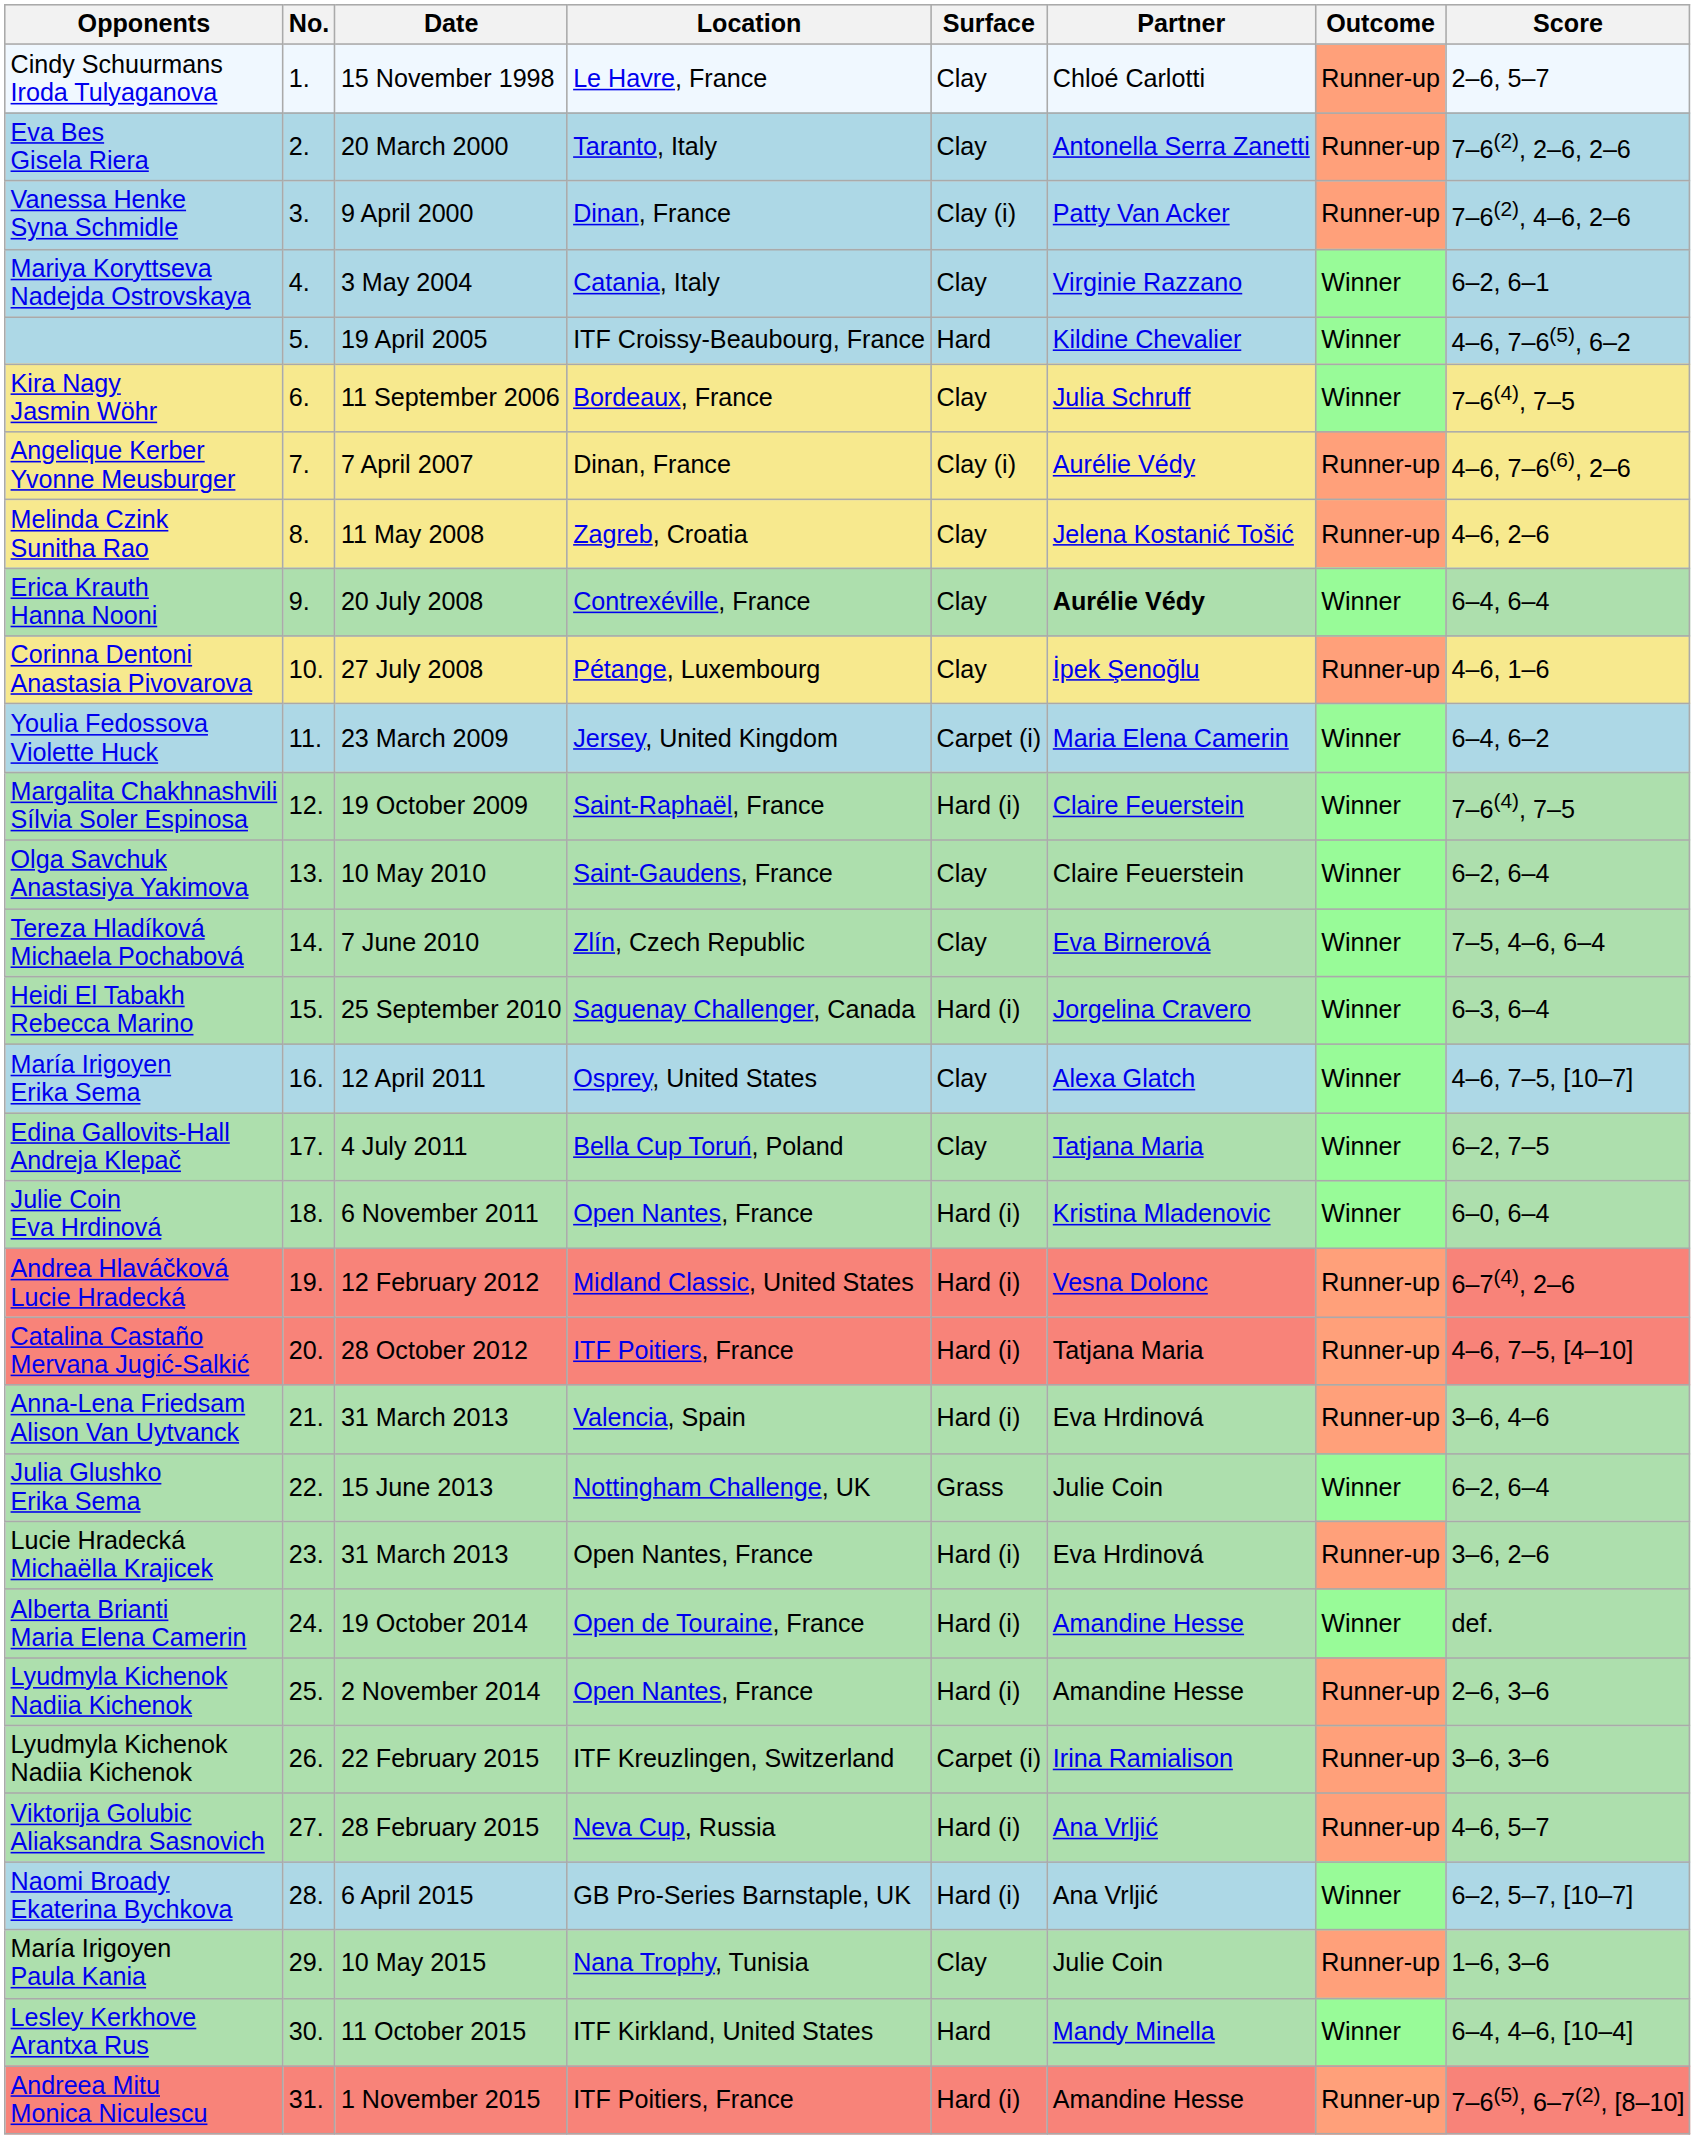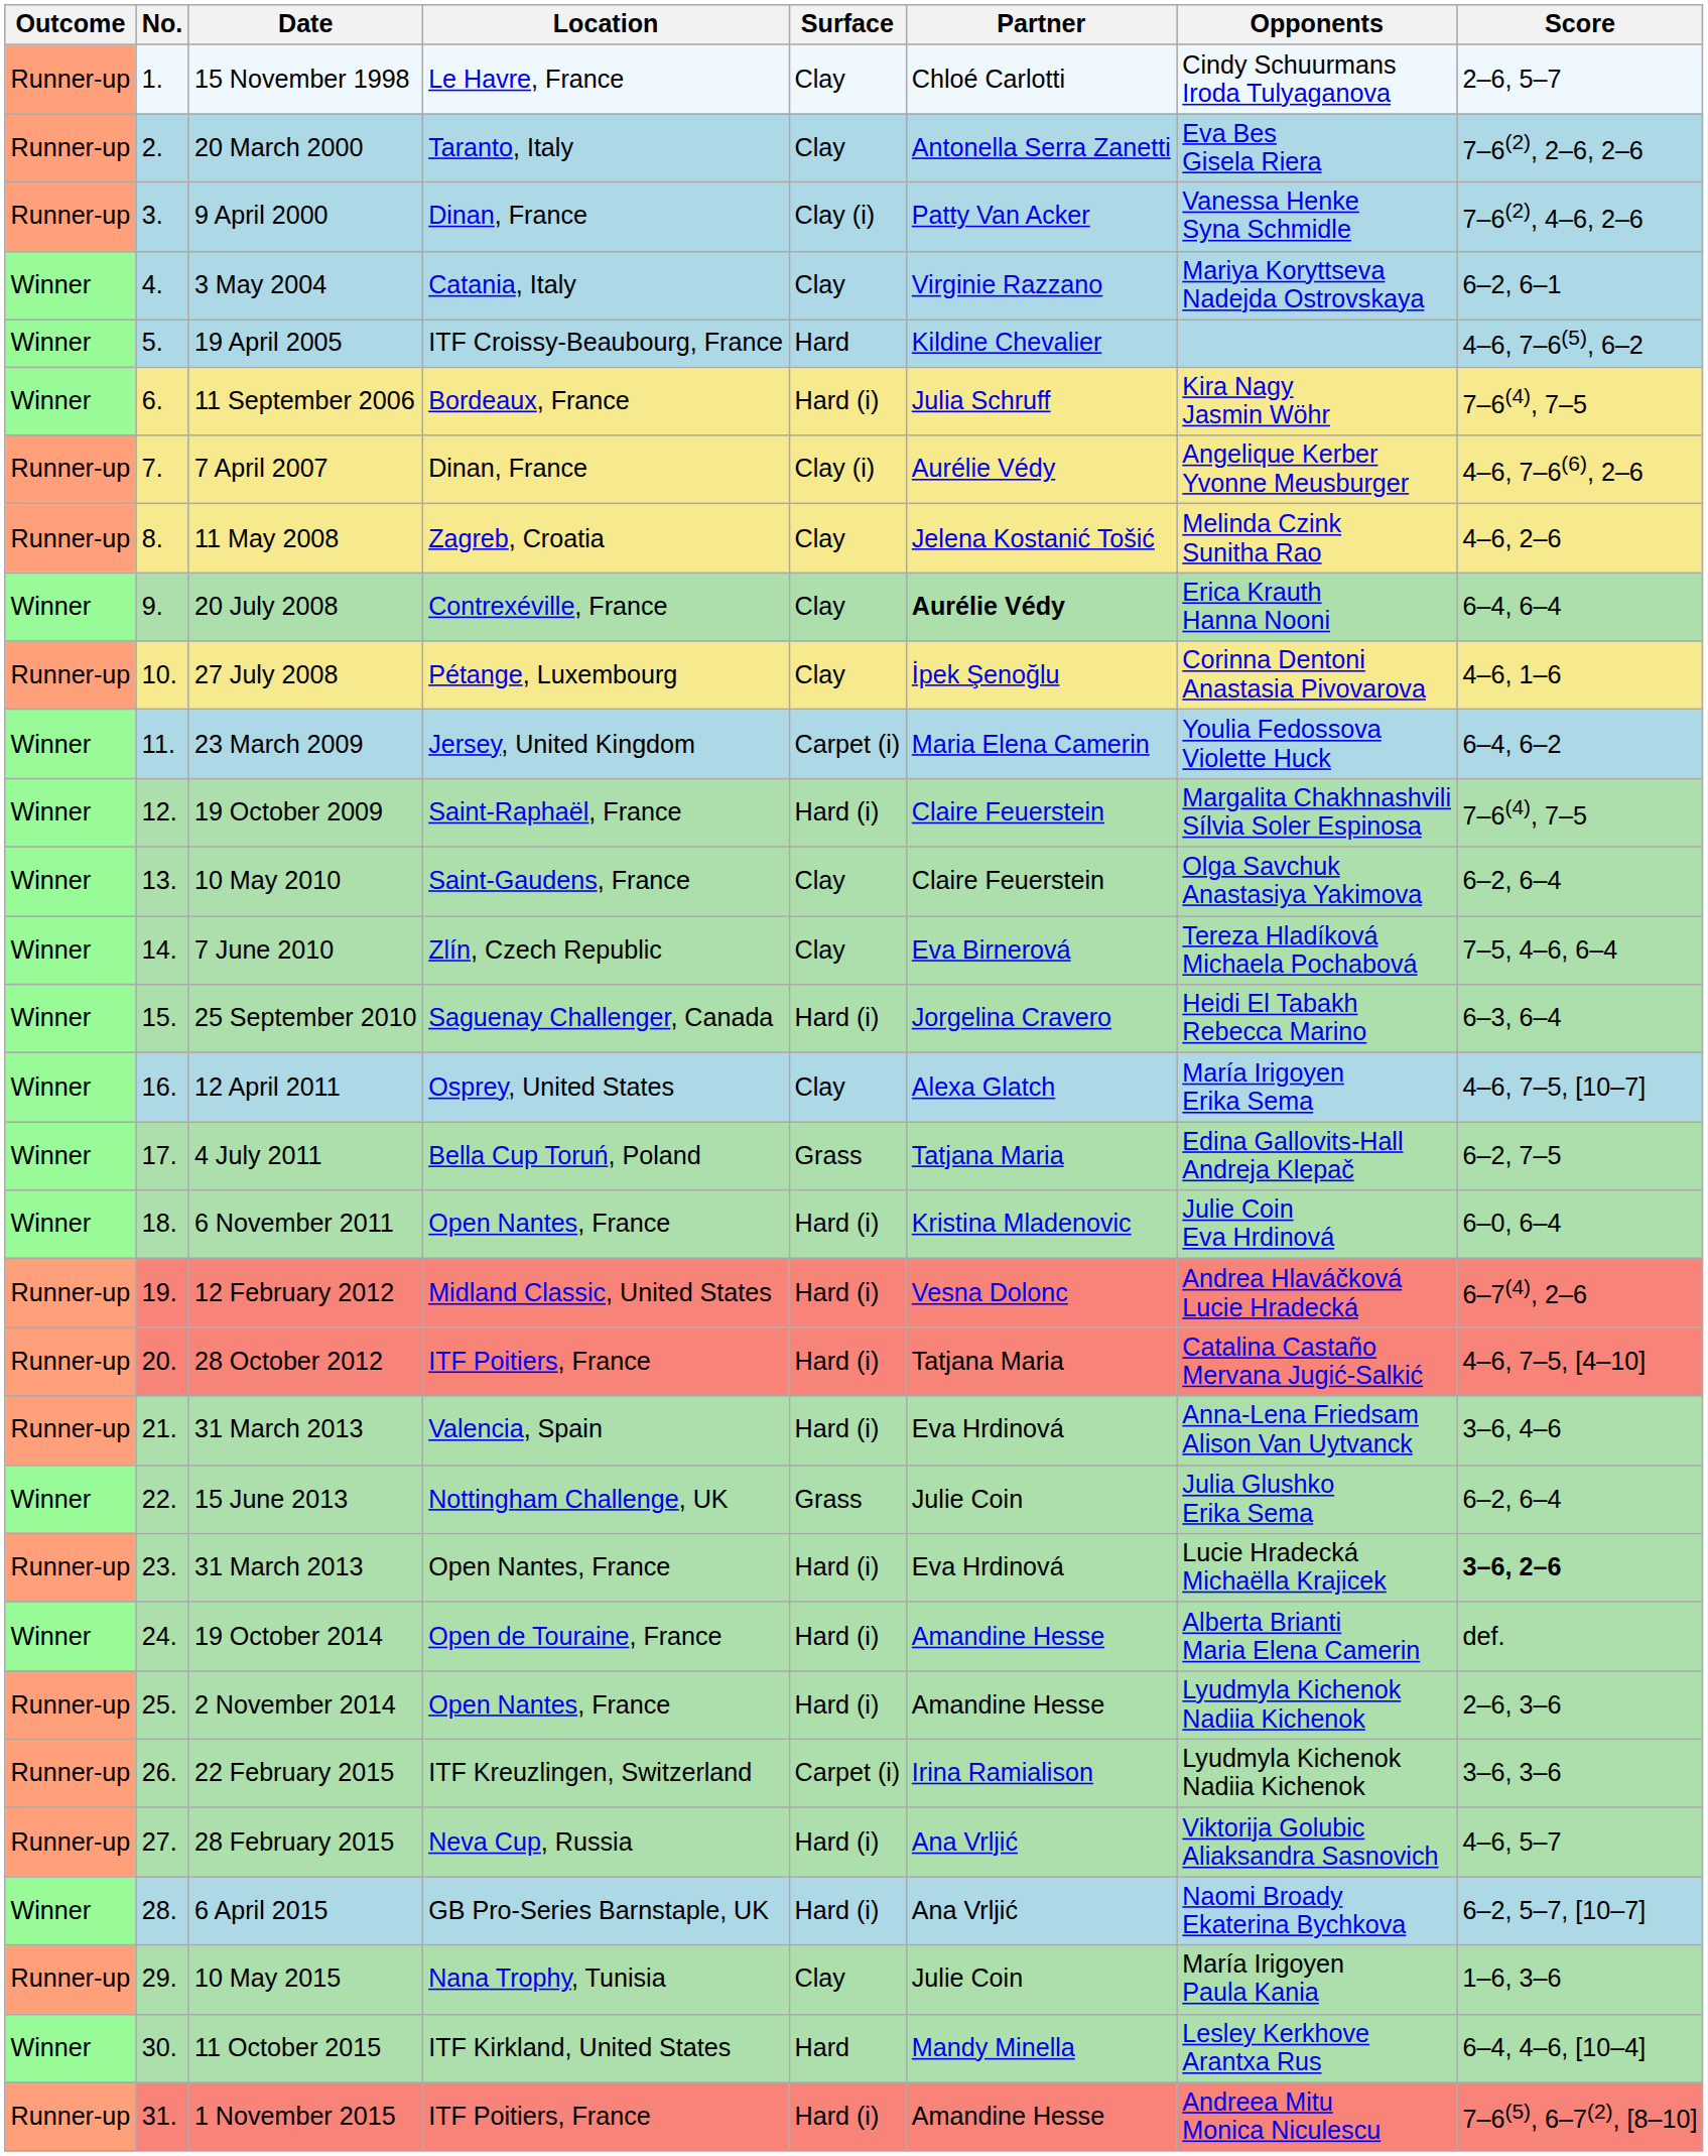columns swapped: Outcome <-> Opponents
11 September 2006 | Surface: Clay -> Hard (i)
4 July 2011 | Surface: Clay -> Grass
23. / 31 March 2013 | Score: normal -> bold
